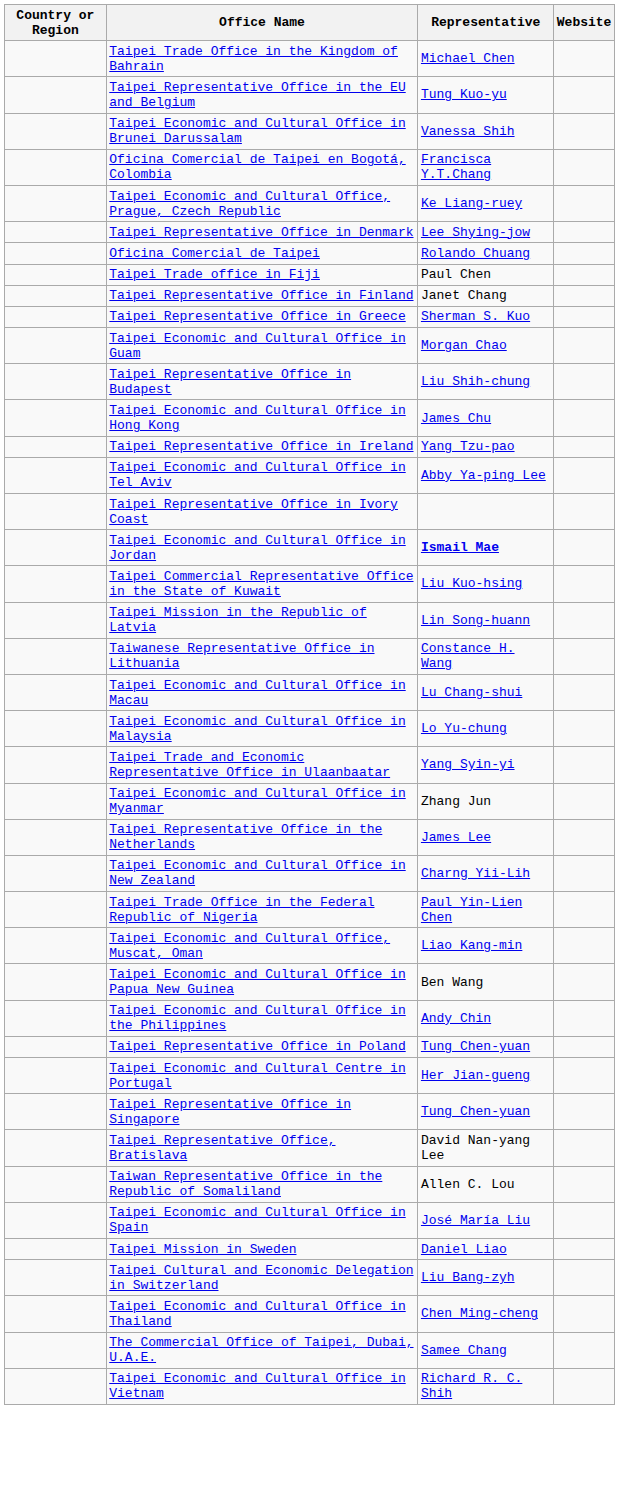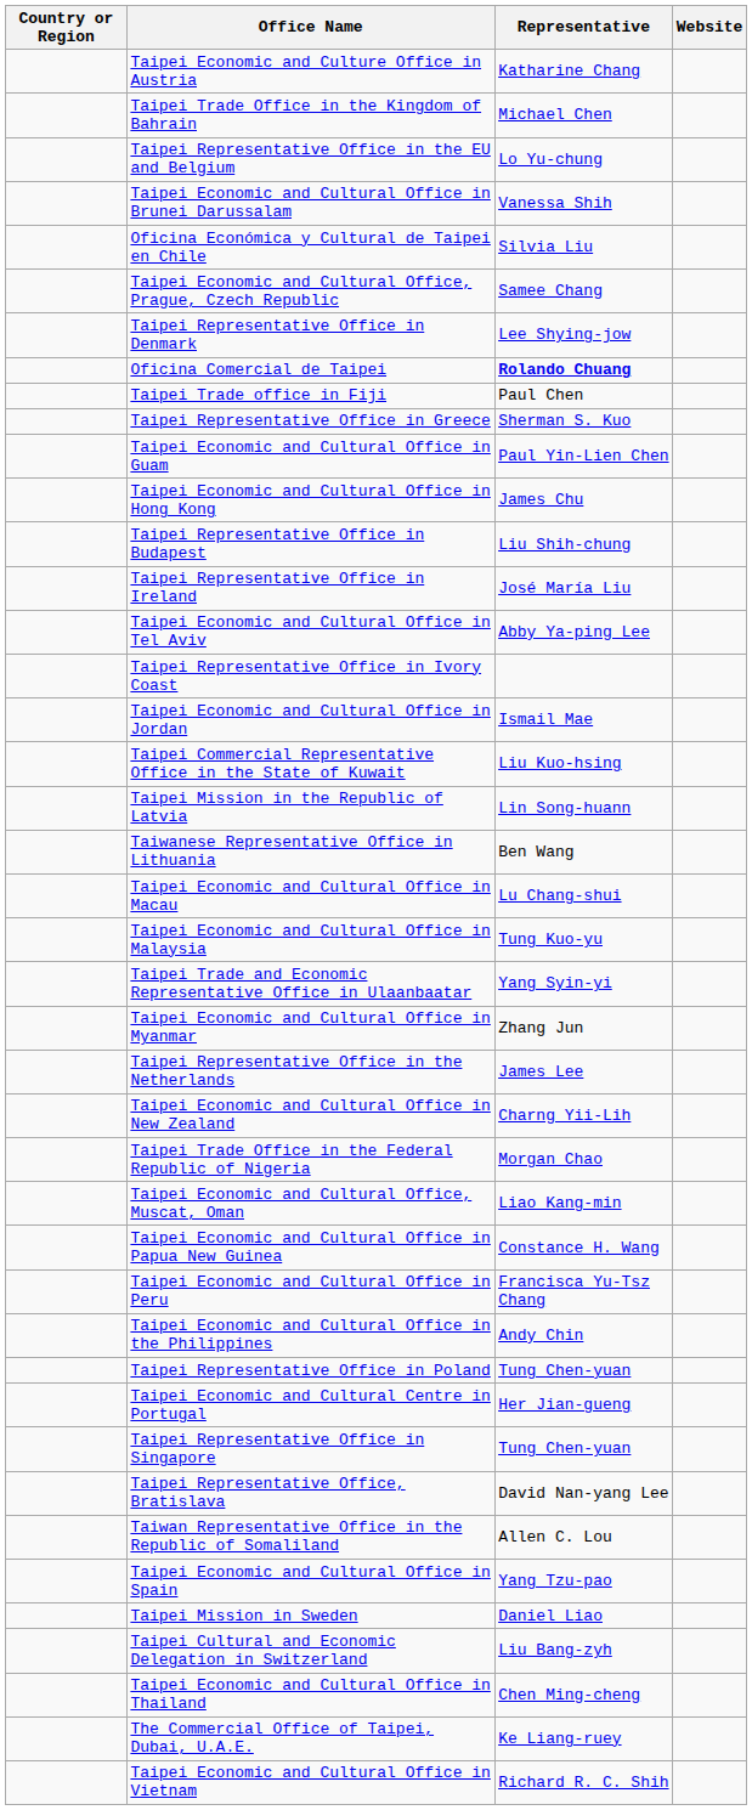+ row: Taipei Economic and Culture Office in Austria | Katharine Chang
Taipei Representative Office in the EU and Belgium | Representative: Tung Kuo-yu -> Lo Yu-chung
+ row: Oficina Económica y Cultural de Taipei en Chile | Silvia Liu
- row: Oficina Comercial de Taipei en Bogotá, Colombia | Francisca Y.T.Chang
Taipei Economic and Cultural Office, Prague, Czech Republic | Representative: Ke Liang-ruey -> Samee Chang
Oficina Comercial de Taipei | Representative: normal -> bold
- row: Taipei Representative Office in Finland | Janet Chang
Taipei Economic and Cultural Office in Guam | Representative: Morgan Chao -> Paul Yin-Lien Chen
rows swapped: Taipei Economic and Cultural Office in Hong Kong <-> Taipei Representative Office in Budapest
Taipei Representative Office in Ireland | Representative: Yang Tzu-pao -> José María Liu
Taipei Economic and Cultural Office in Jordan | Representative: bold -> normal
Taiwanese Representative Office in Lithuania | Representative: Constance H. Wang -> Ben Wang
Taipei Economic and Cultural Office in Malaysia | Representative: Lo Yu-chung -> Tung Kuo-yu
Taipei Trade Office in the Federal Republic of Nigeria | Representative: Paul Yin-Lien Chen -> Morgan Chao
Taipei Economic and Cultural Office in Papua New Guinea | Representative: Ben Wang -> Constance H. Wang
+ row: Taipei Economic and Cultural Office in Peru | Francisca Yu-Tsz Chang
Taipei Economic and Cultural Office in Spain | Representative: José María Liu -> Yang Tzu-pao
The Commercial Office of Taipei, Dubai, U.A.E. | Representative: Samee Chang -> Ke Liang-ruey
